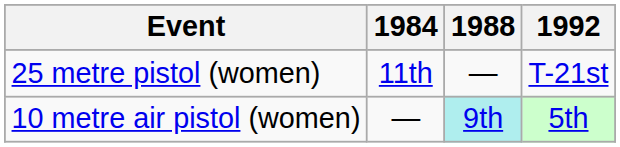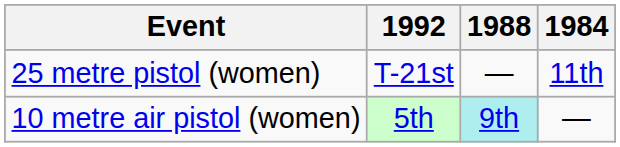columns swapped: 1984 <-> 1992
